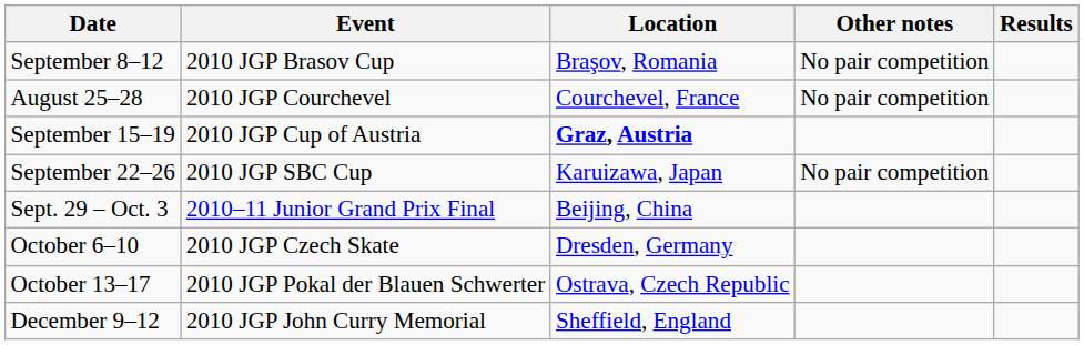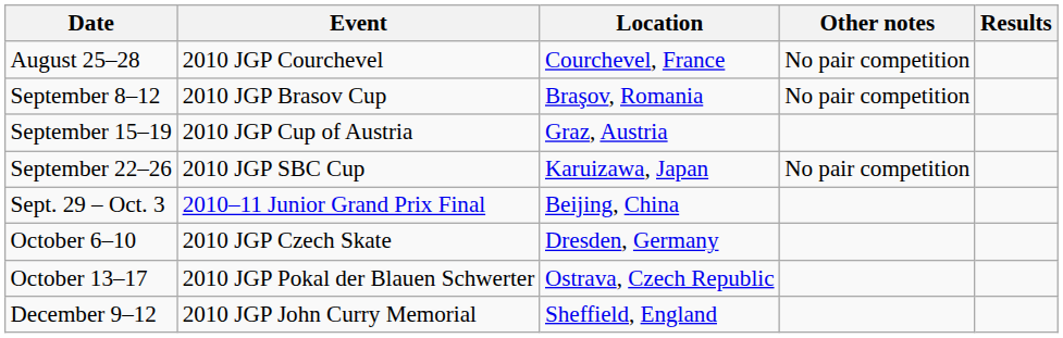rows swapped: August 25–28 <-> September 8–12
September 15–19 | Location: bold -> normal
